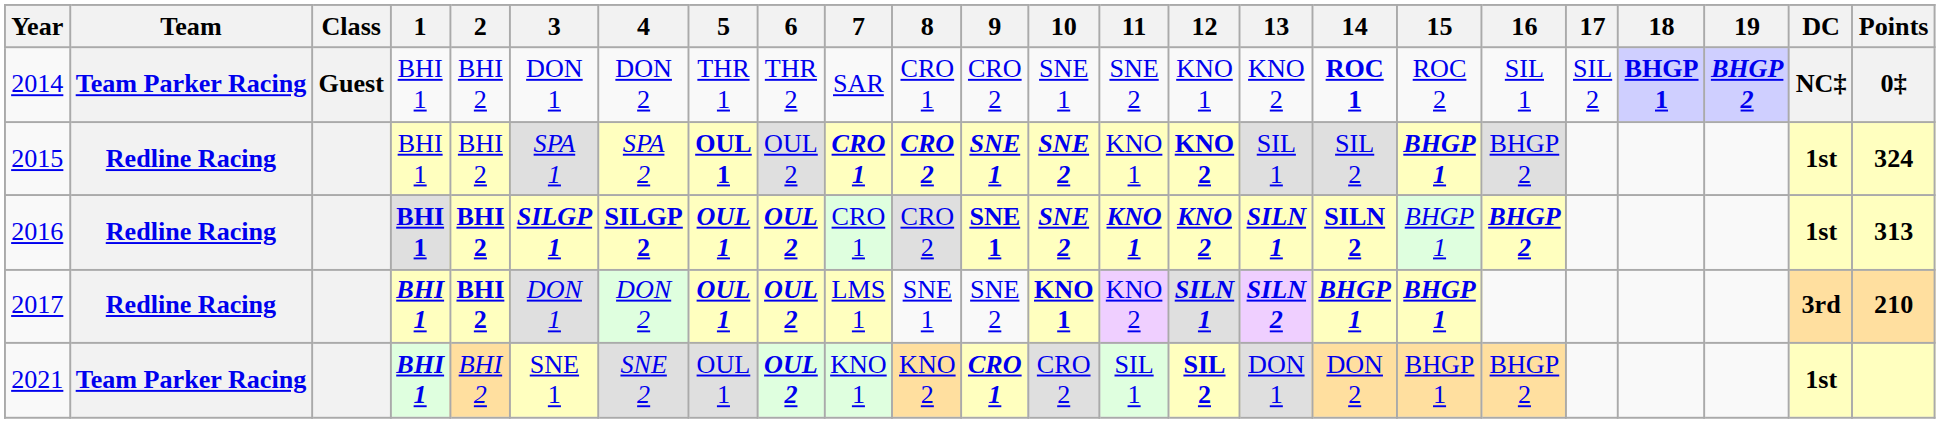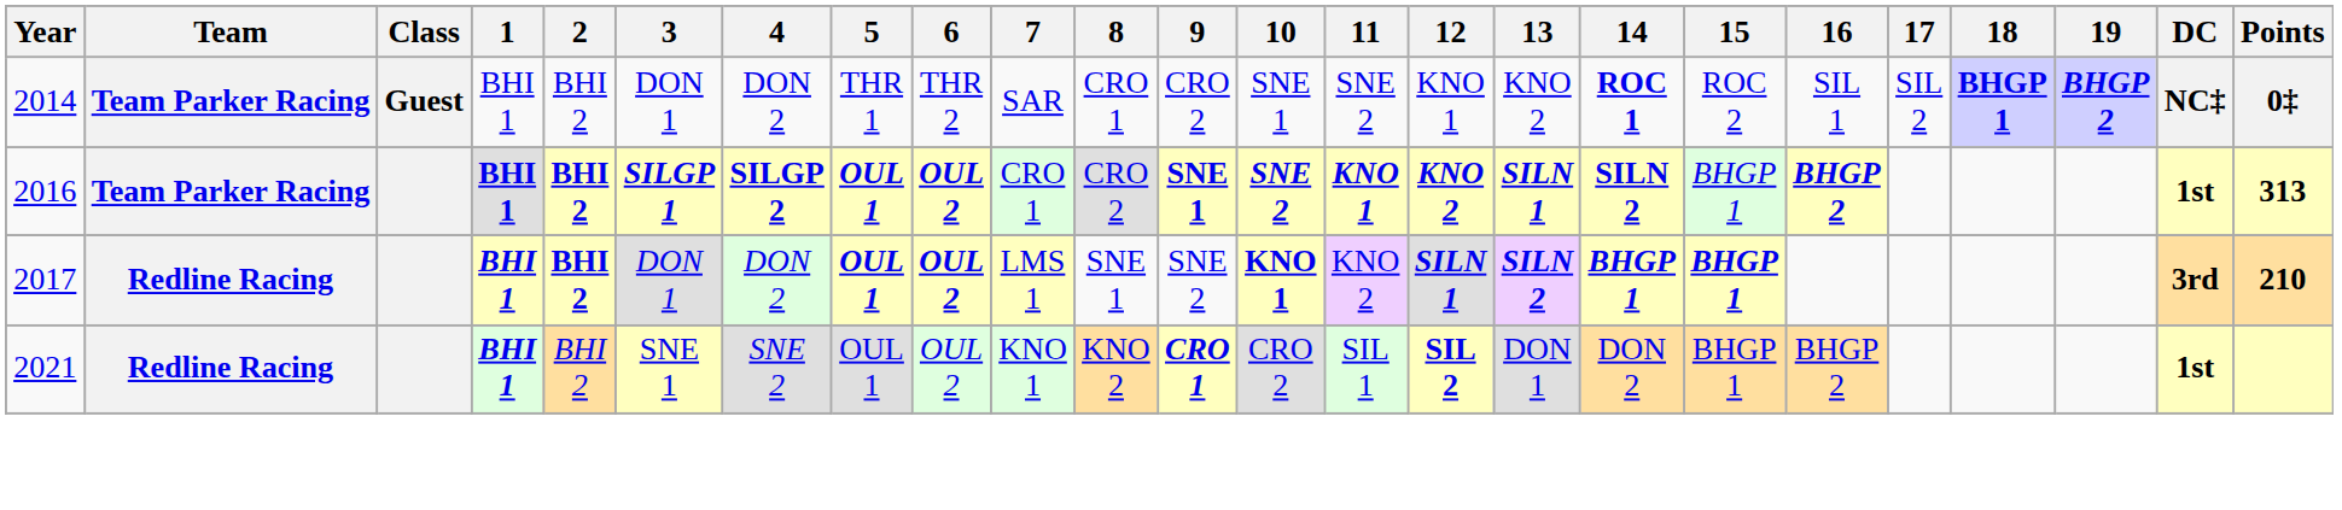- row: 2015 | Redline Racing | BHI 1 | BHI 2 | SPA 1 | SPA 2 | OUL 1 | OUL 2 | CRO 1 | CRO 2 | SNE 1 | SNE 2 | KNO 1 | KNO 2 | SIL 1 | SIL 2 | BHGP 1 | BHGP 2 | 1st | 324
2016 | Team: Redline Racing -> Team Parker Racing
2021 | Team: Team Parker Racing -> Redline Racing
2021 | 6: bold -> normal
